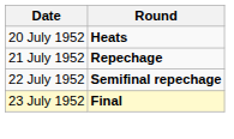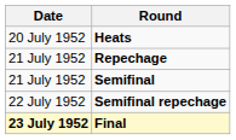+ row: 21 July 1952 | Semifinal
Final | Date: normal -> bold
